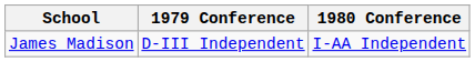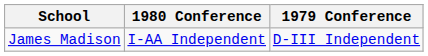columns swapped: 1979 Conference <-> 1980 Conference
